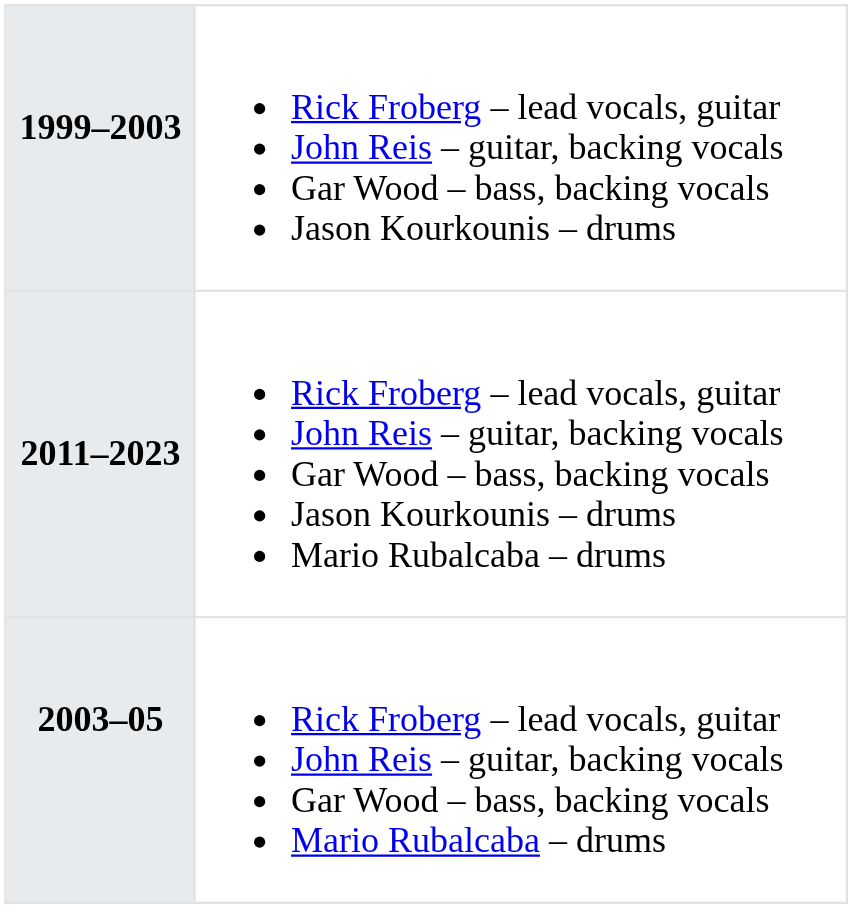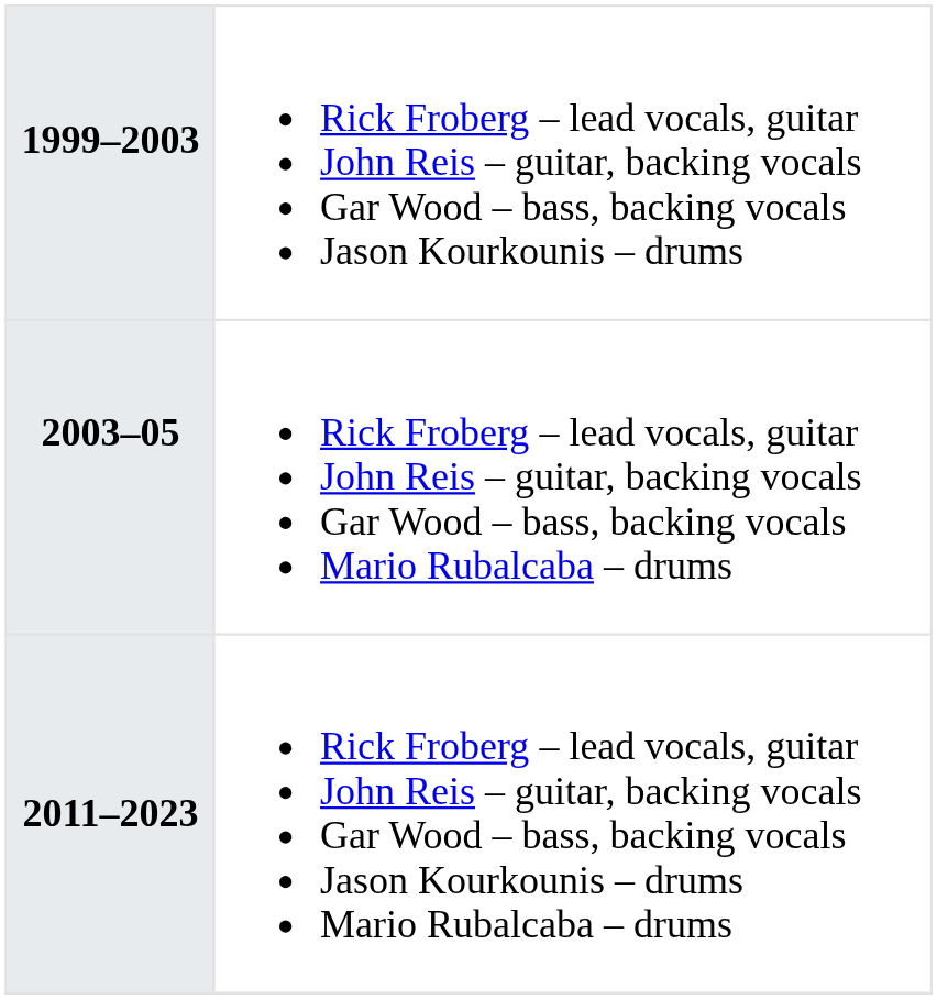rows swapped: 2003–05 <-> 2011–2023
